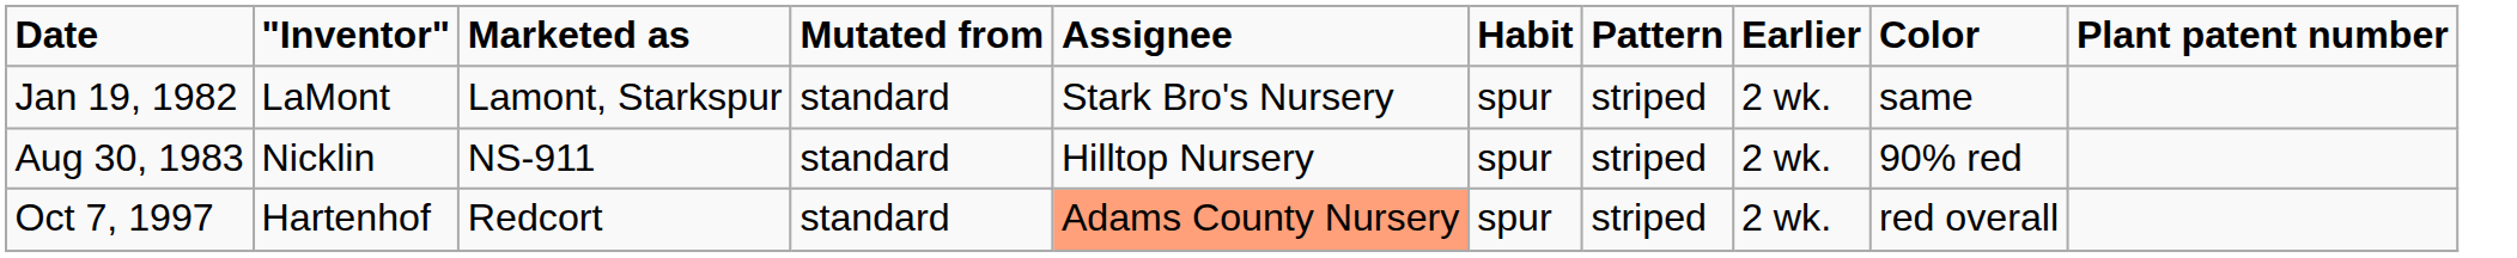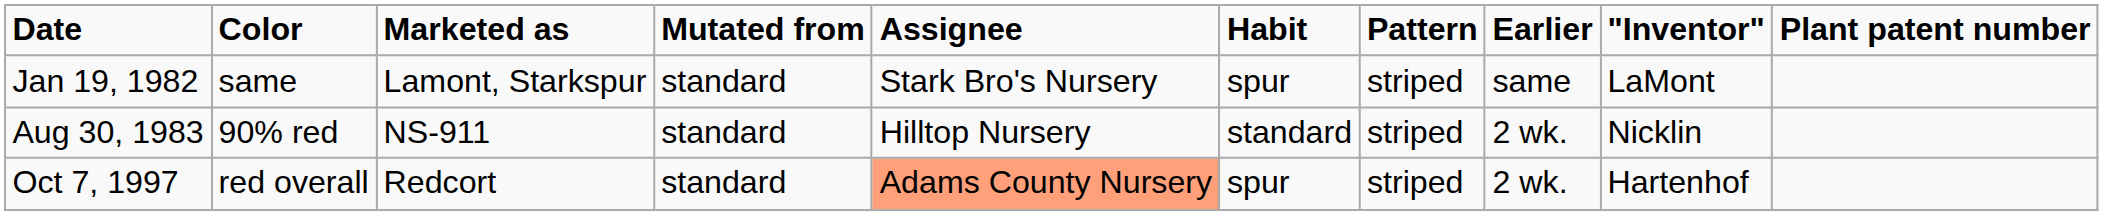columns swapped: "Inventor" <-> Color
Jan 19, 1982 | Earlier: 2 wk. -> same
Aug 30, 1983 | Habit: spur -> standard
